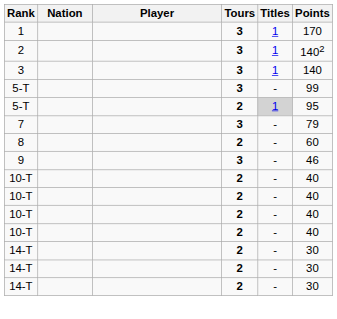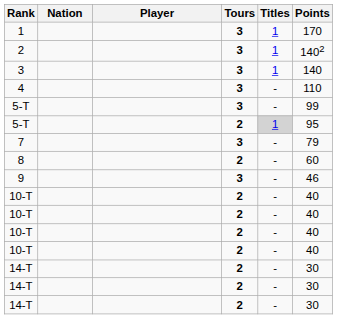+ row: 4 | 3 | - | 110
